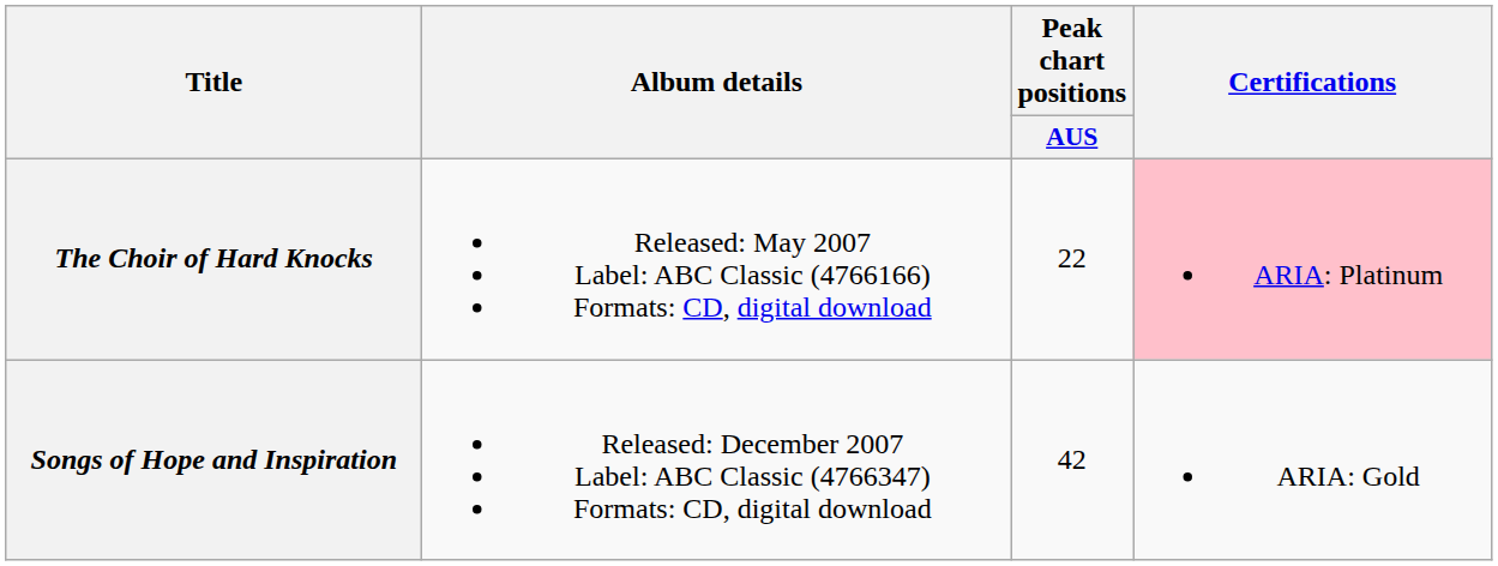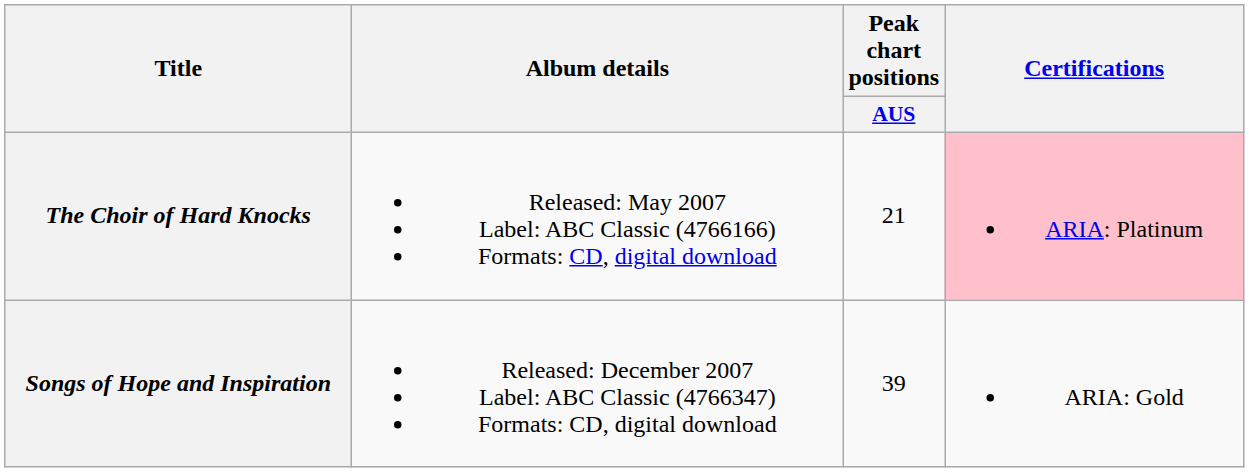The Choir of Hard Knocks | Peak chart positions / AUS: 22 -> 21
Songs of Hope and Inspiration | Peak chart positions / AUS: 42 -> 39
